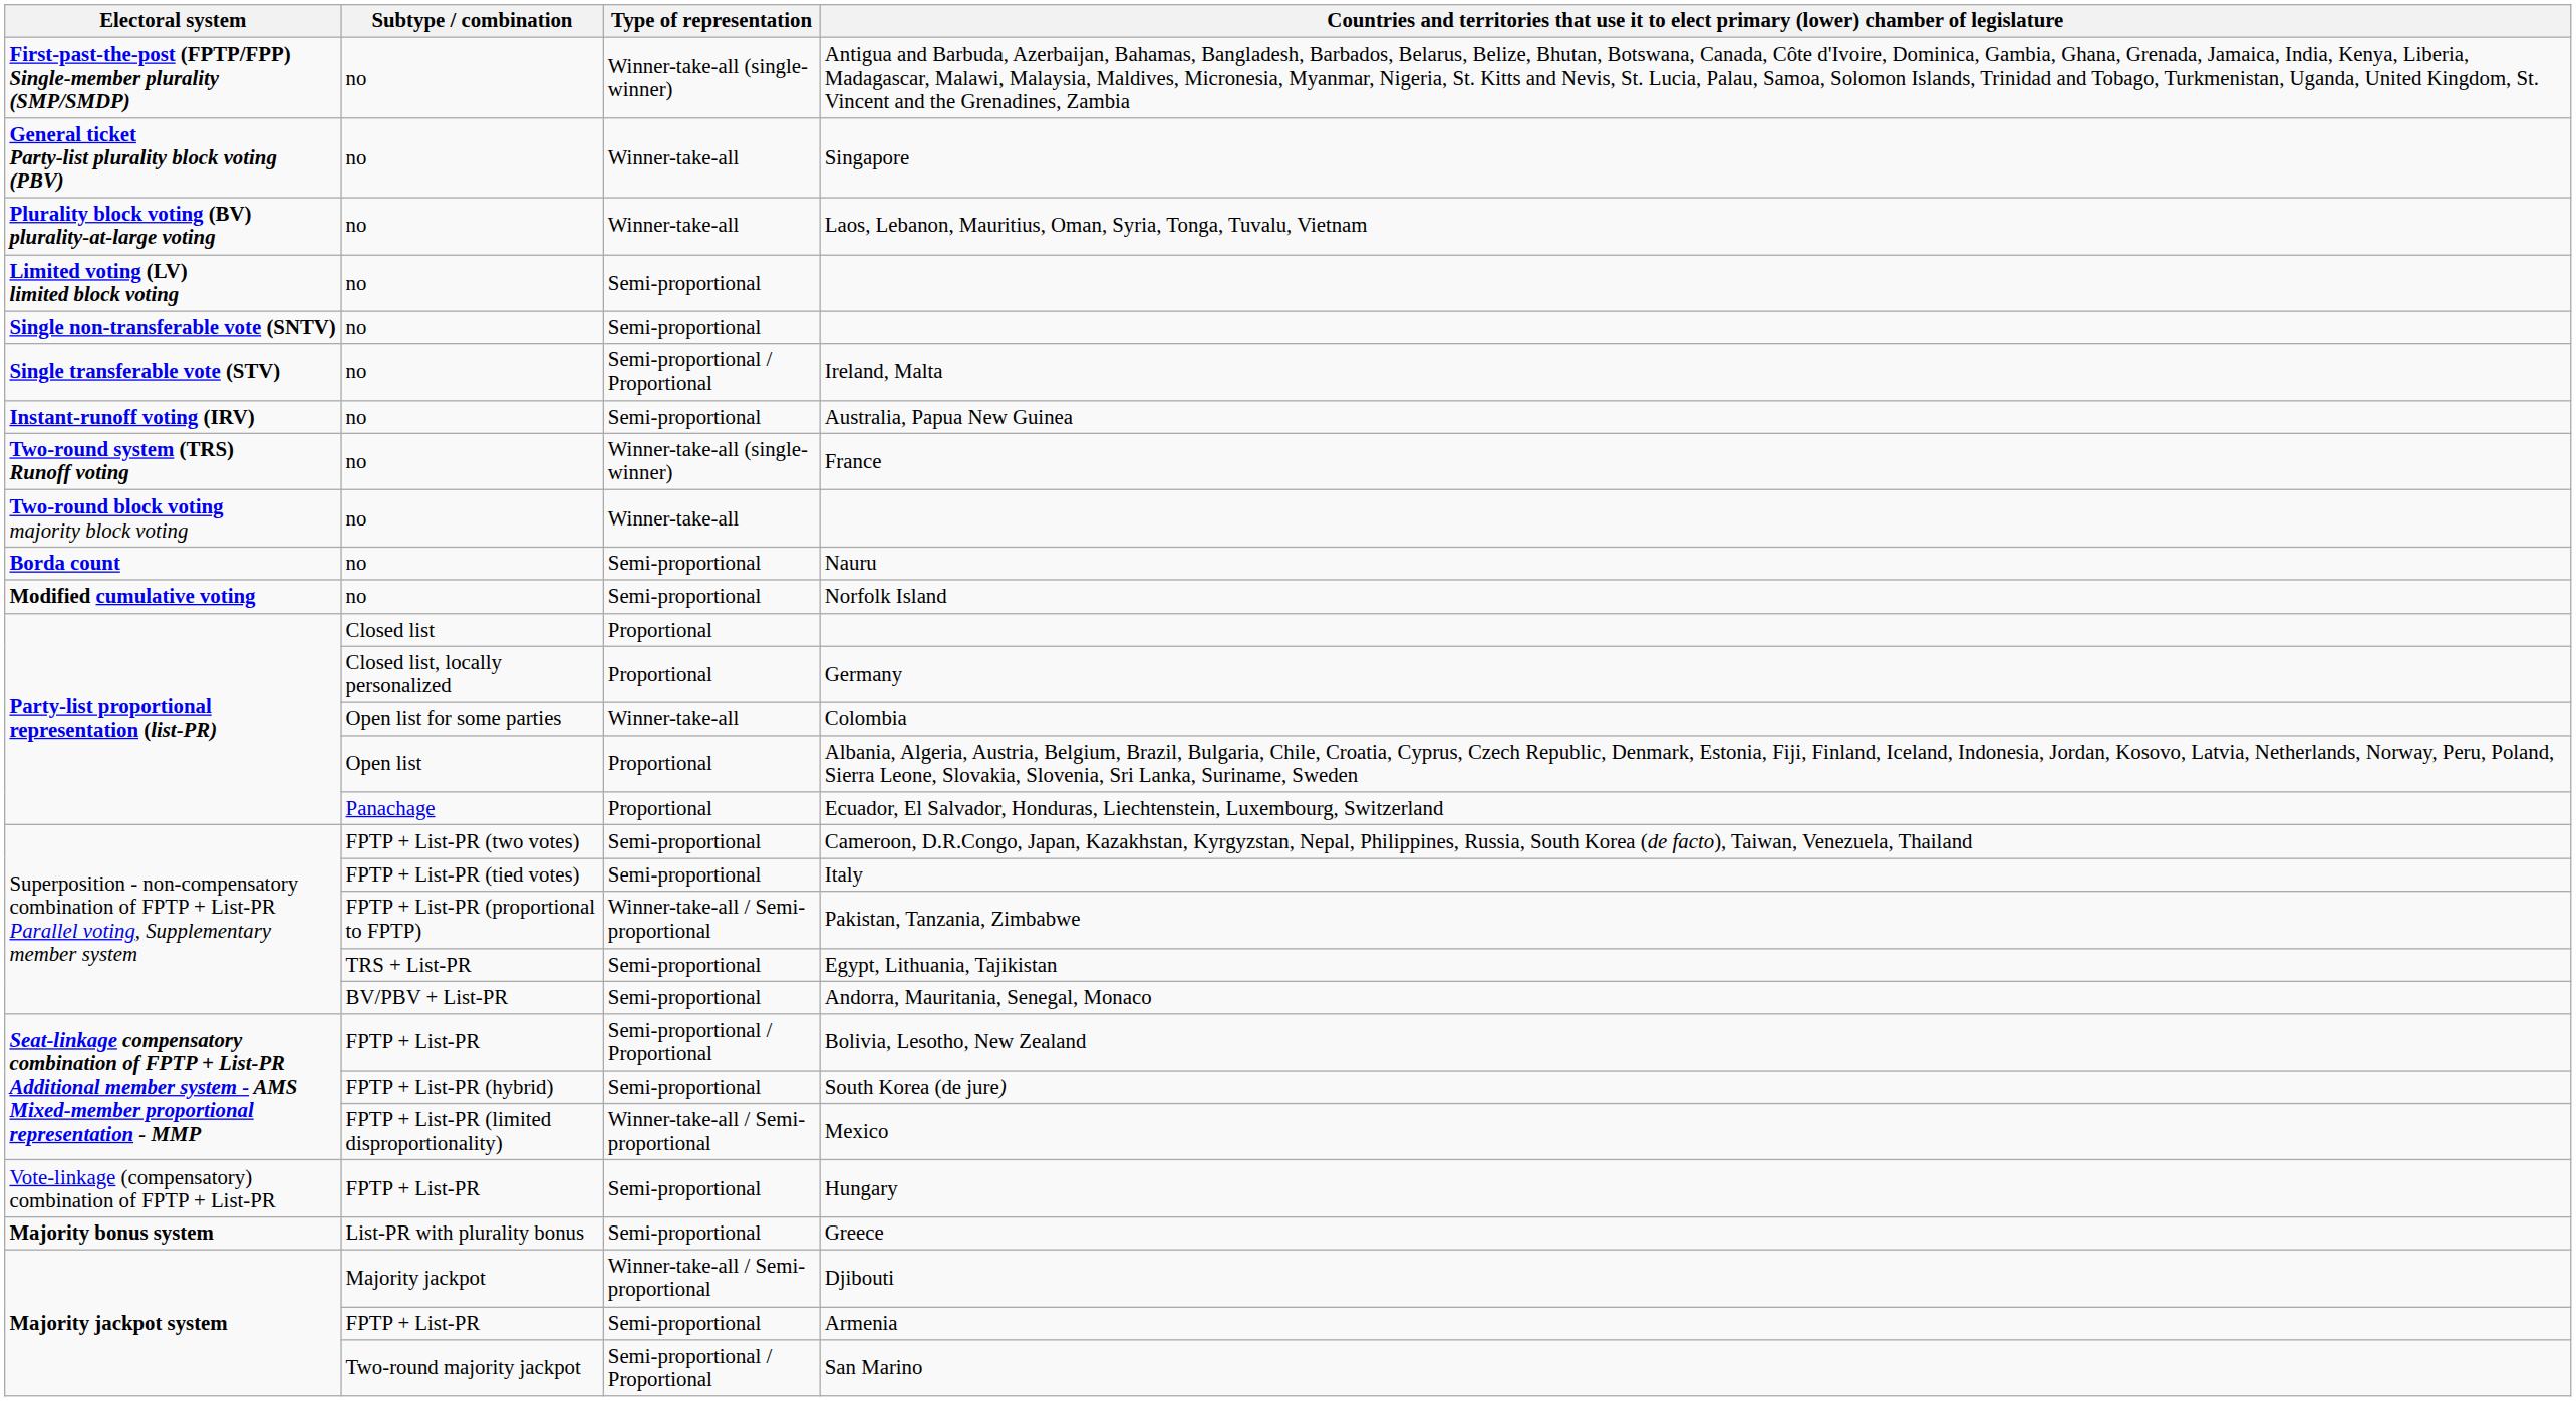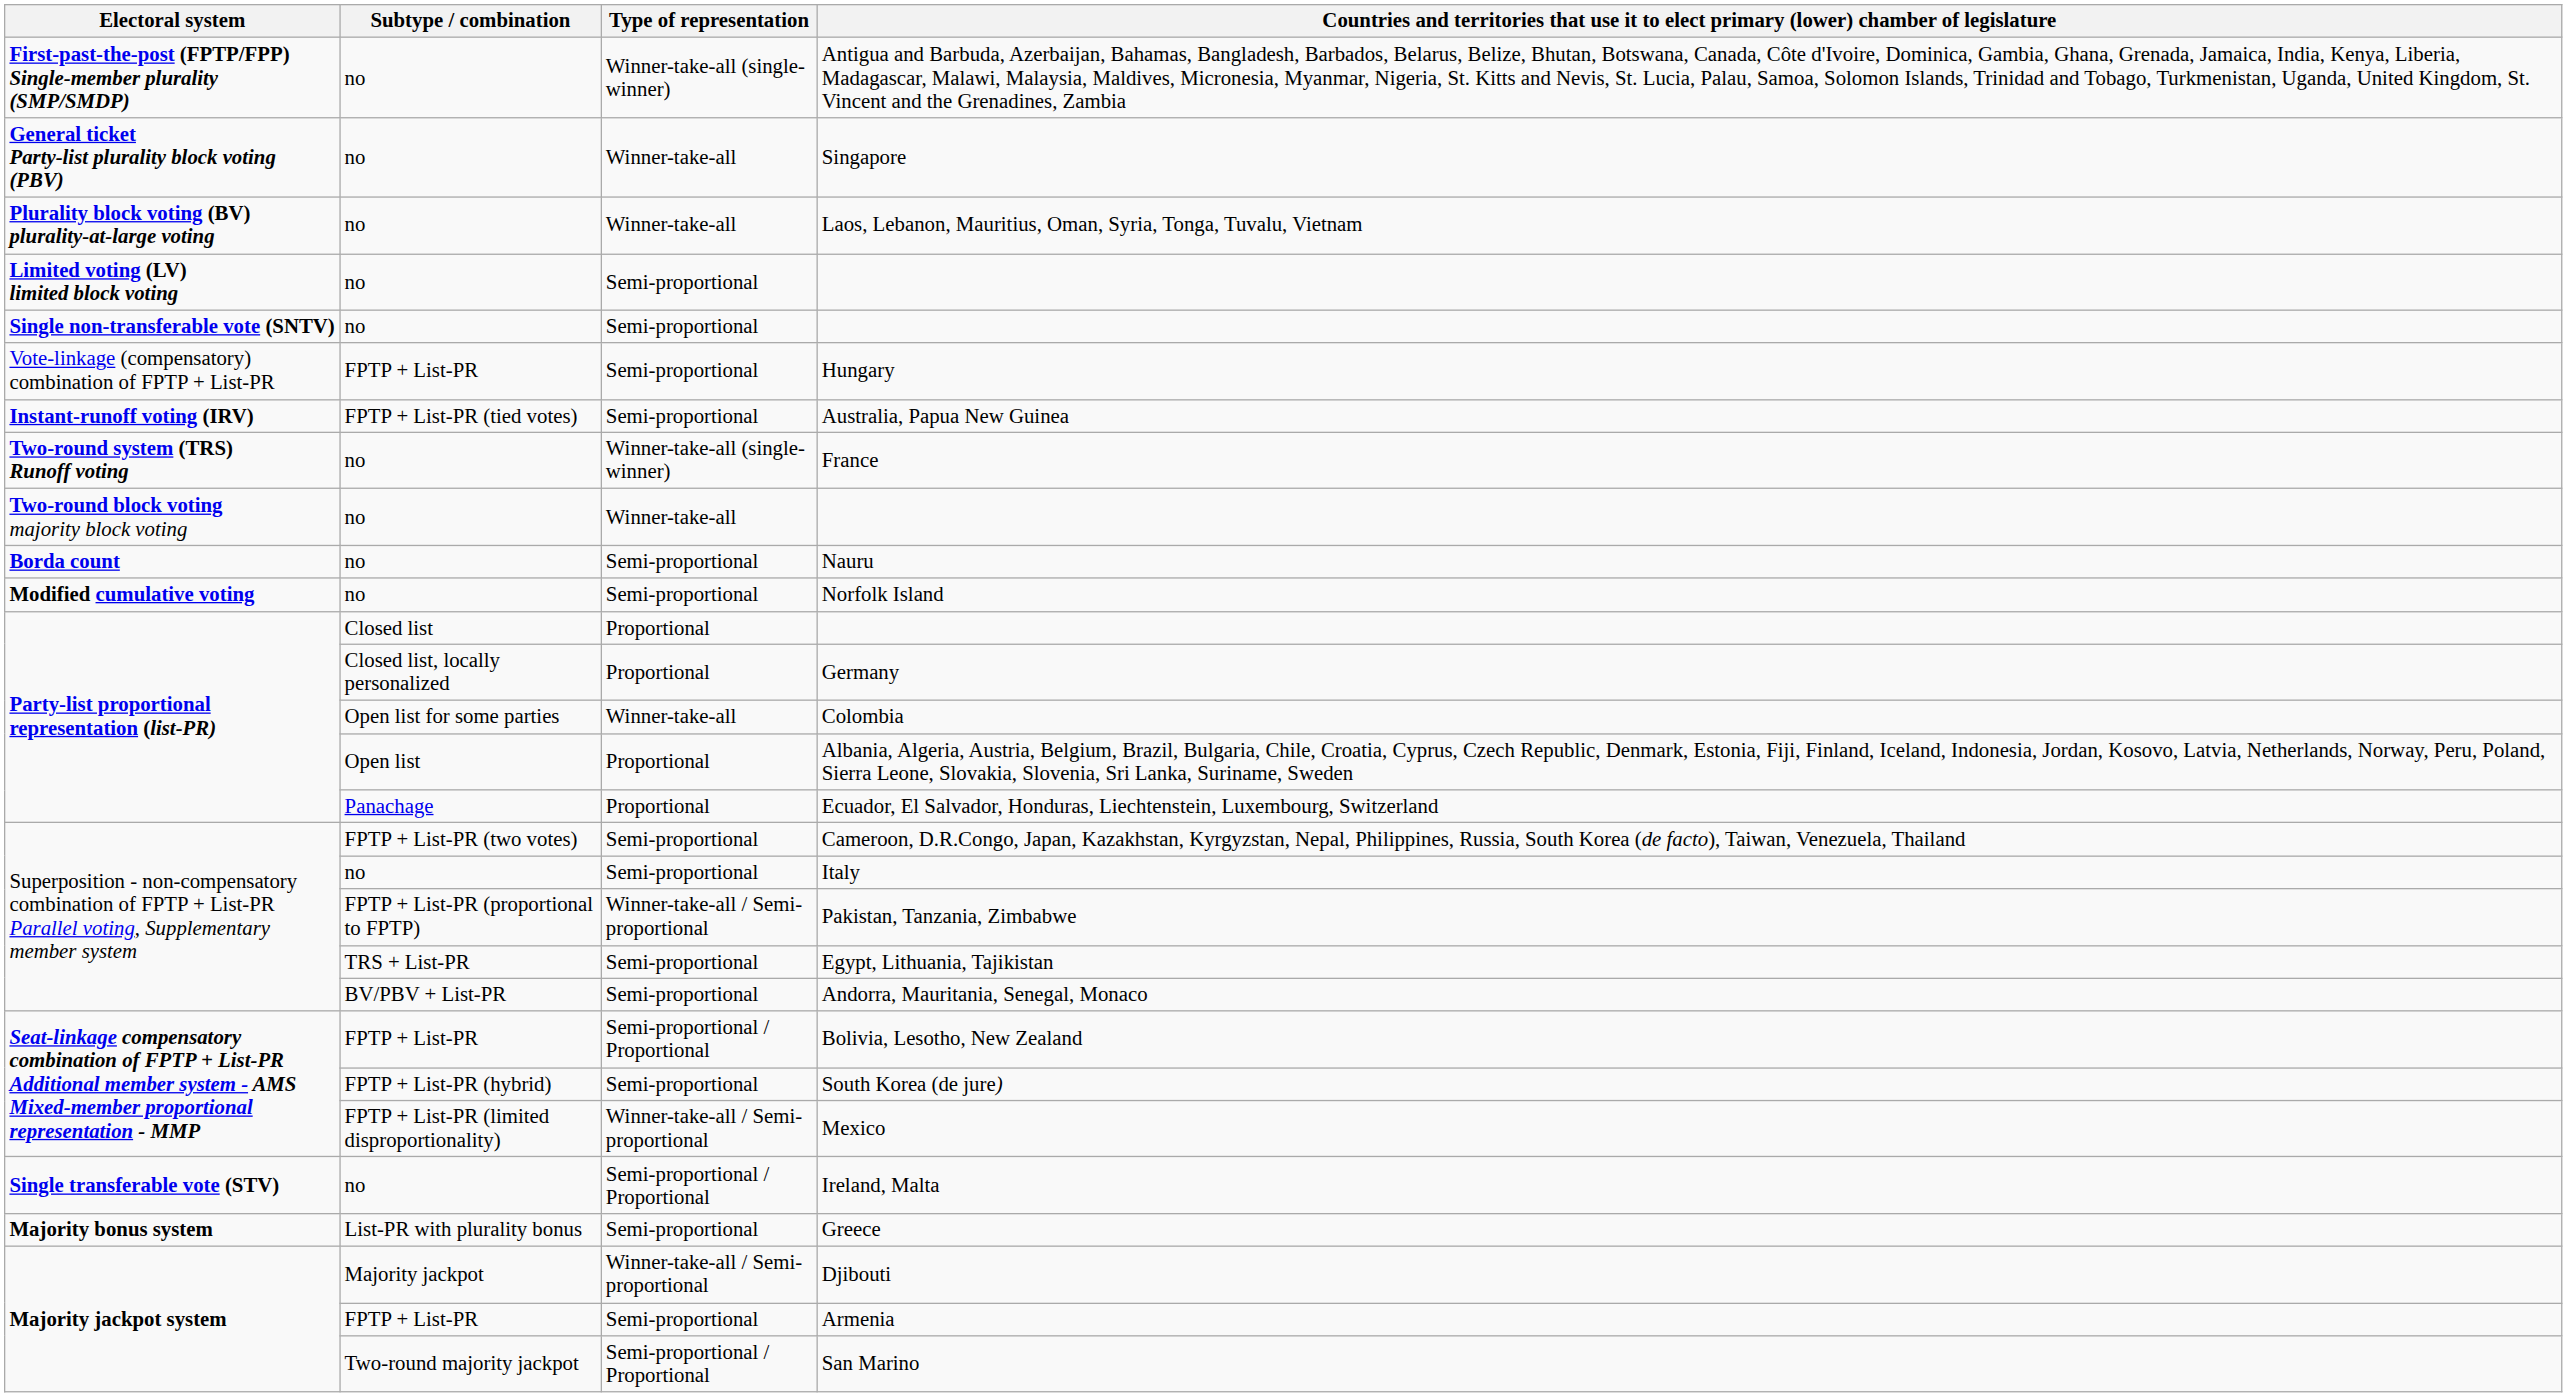rows swapped: Ireland, Malta <-> Hungary
Australia, Papua New Guinea | Subtype / combination: no -> FPTP + List-PR (tied votes)
Italy | Subtype / combination: FPTP + List-PR (tied votes) -> no
